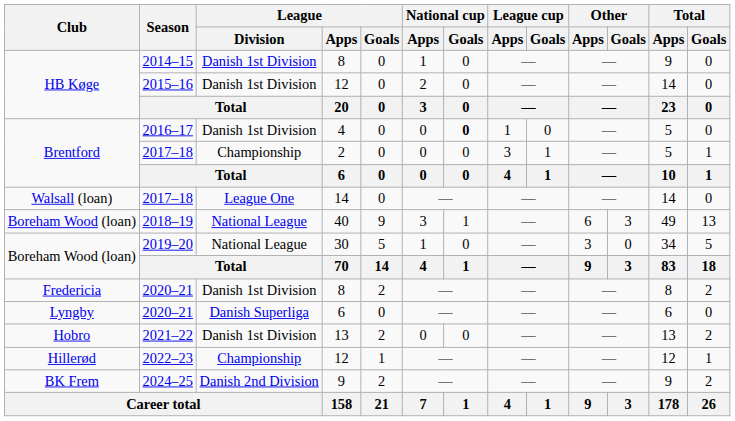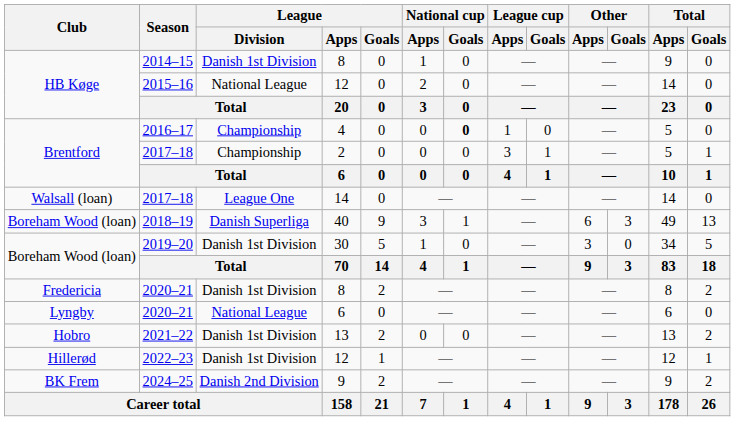2015–16 | League / Division: Danish 1st Division -> National League
2016–17 | League / Division: Danish 1st Division -> Championship
2018–19 | League / Division: National League -> Danish Superliga
2019–20 | League / Division: National League -> Danish 1st Division
2020–21 / 6 | League / Division: Danish Superliga -> National League
2022–23 | League / Division: Championship -> Danish 1st Division
